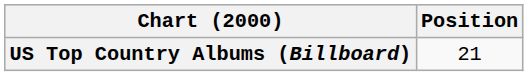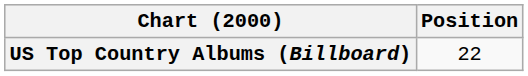US Top Country Albums (Billboard) | Position: 21 -> 22
